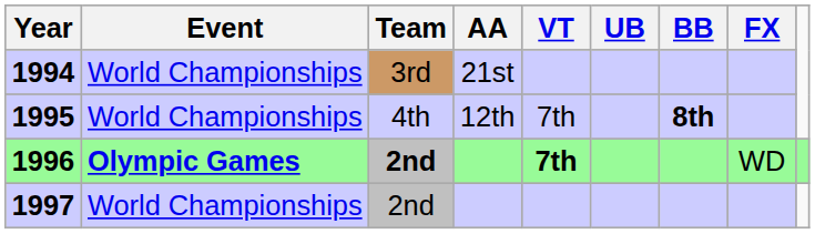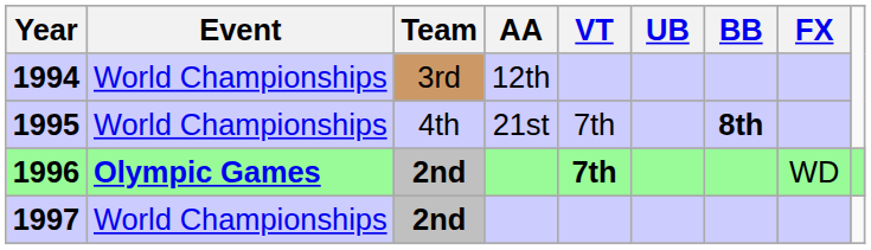1994 | AA: 21st -> 12th
1995 | AA: 12th -> 21st
1997 | Team: normal -> bold
